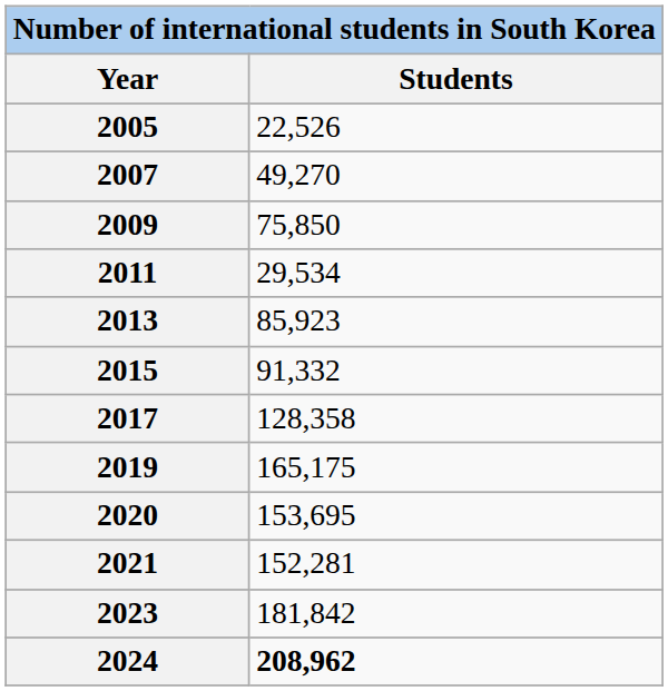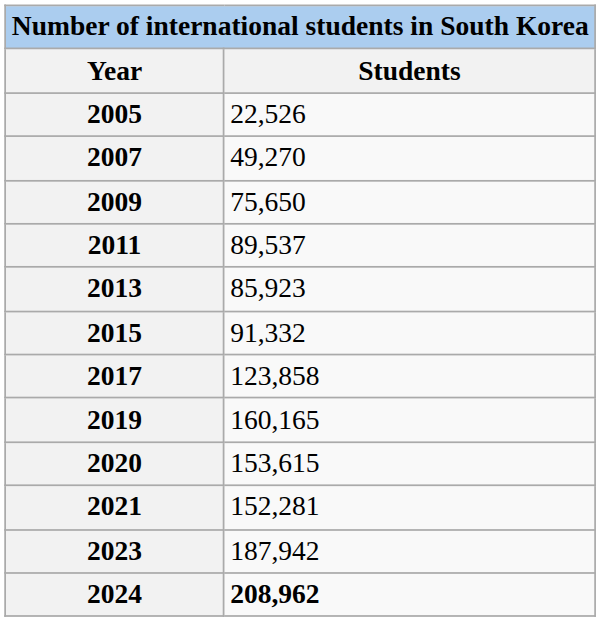2009 | Students: 75,850 -> 75,650
2011 | Students: 29,534 -> 89,537
2017 | Students: 128,358 -> 123,858
2019 | Students: 165,175 -> 160,165
2020 | Students: 153,695 -> 153,615
2023 | Students: 181,842 -> 187,942
